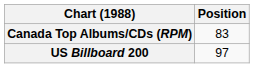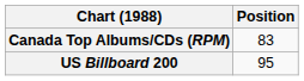US Billboard 200 | Position: 97 -> 95
